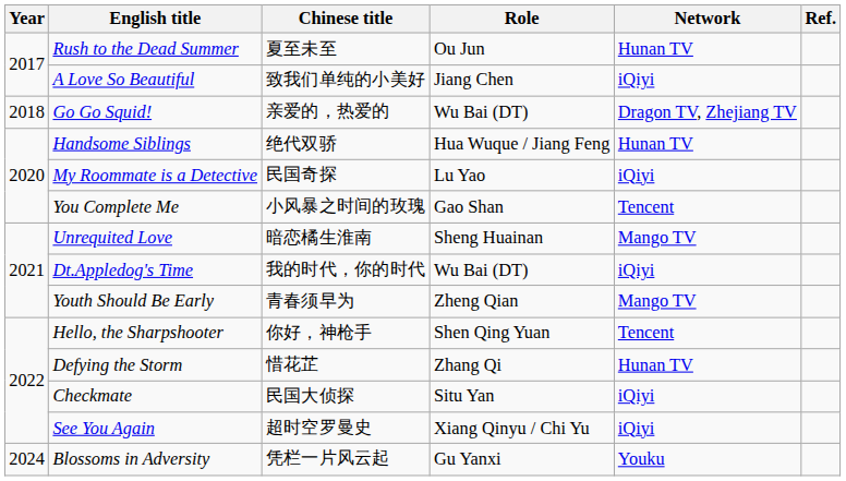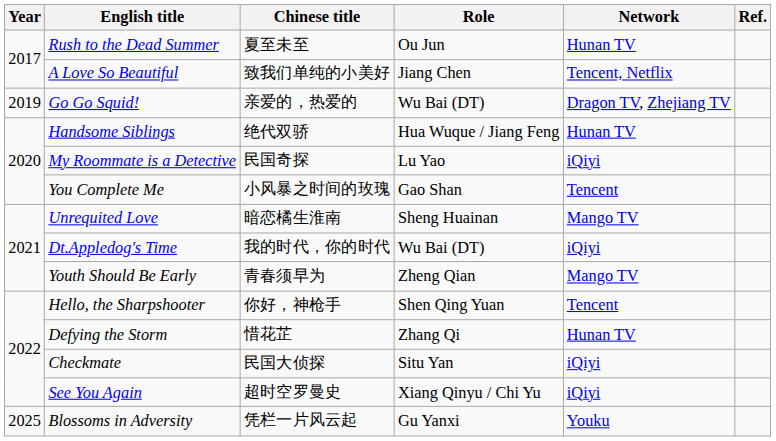A Love So Beautiful | Network: iQiyi -> Tencent, Netflix
Go Go Squid! | Year: 2018 -> 2019
Blossoms in Adversity | Year: 2024 -> 2025
